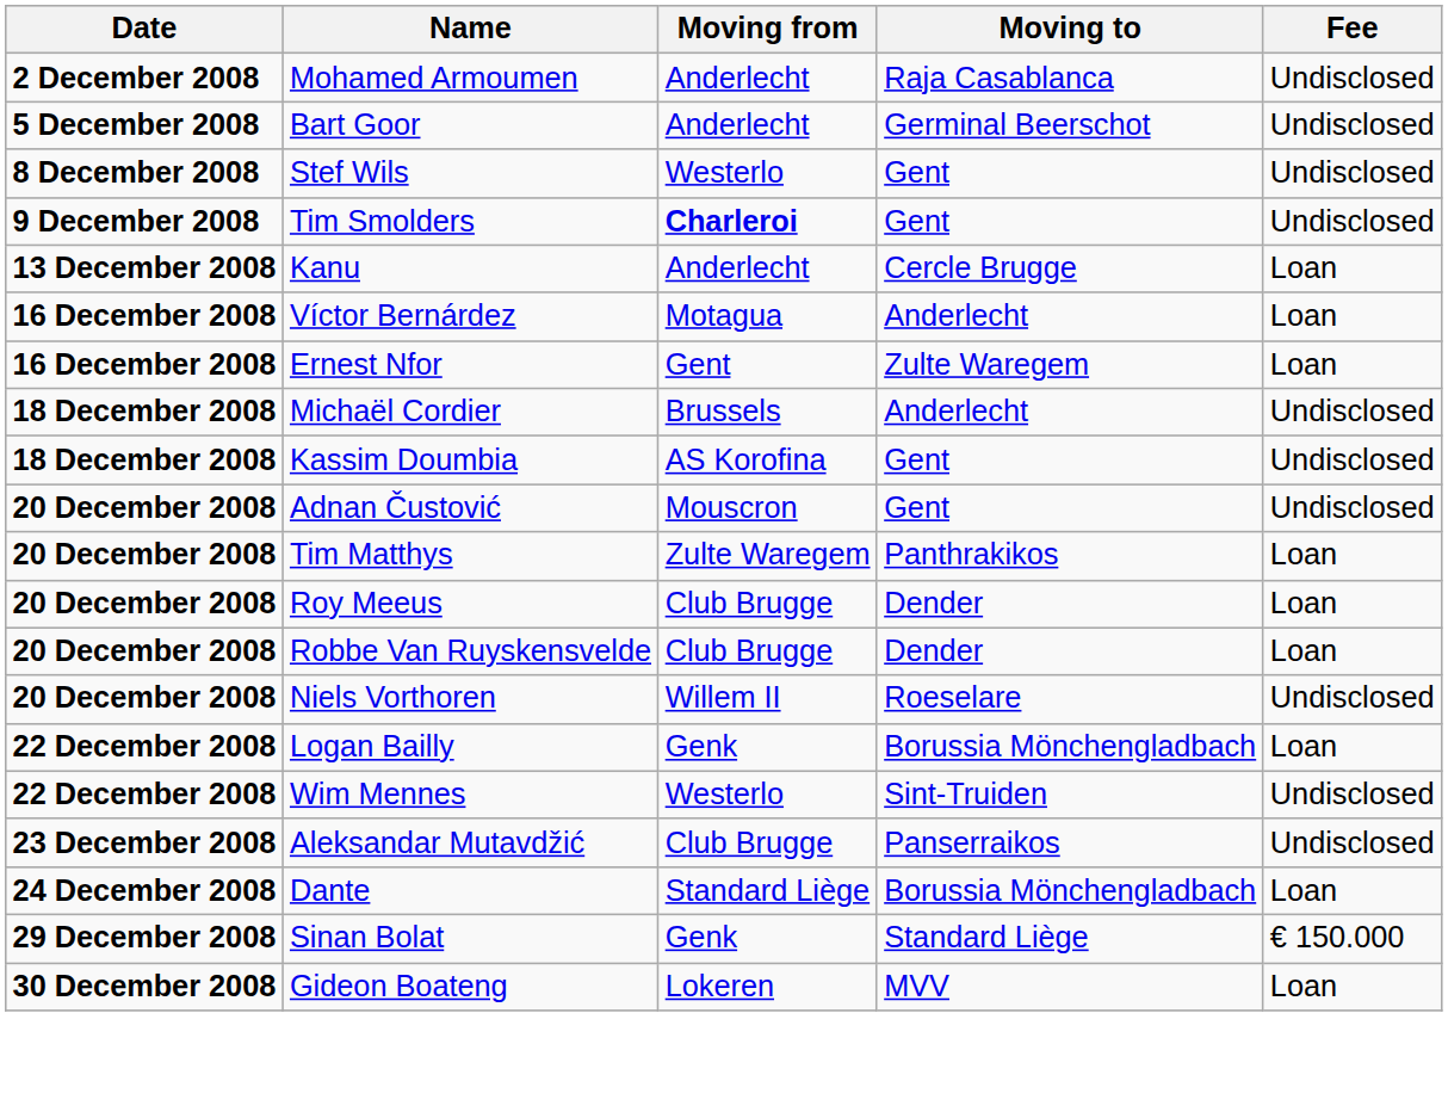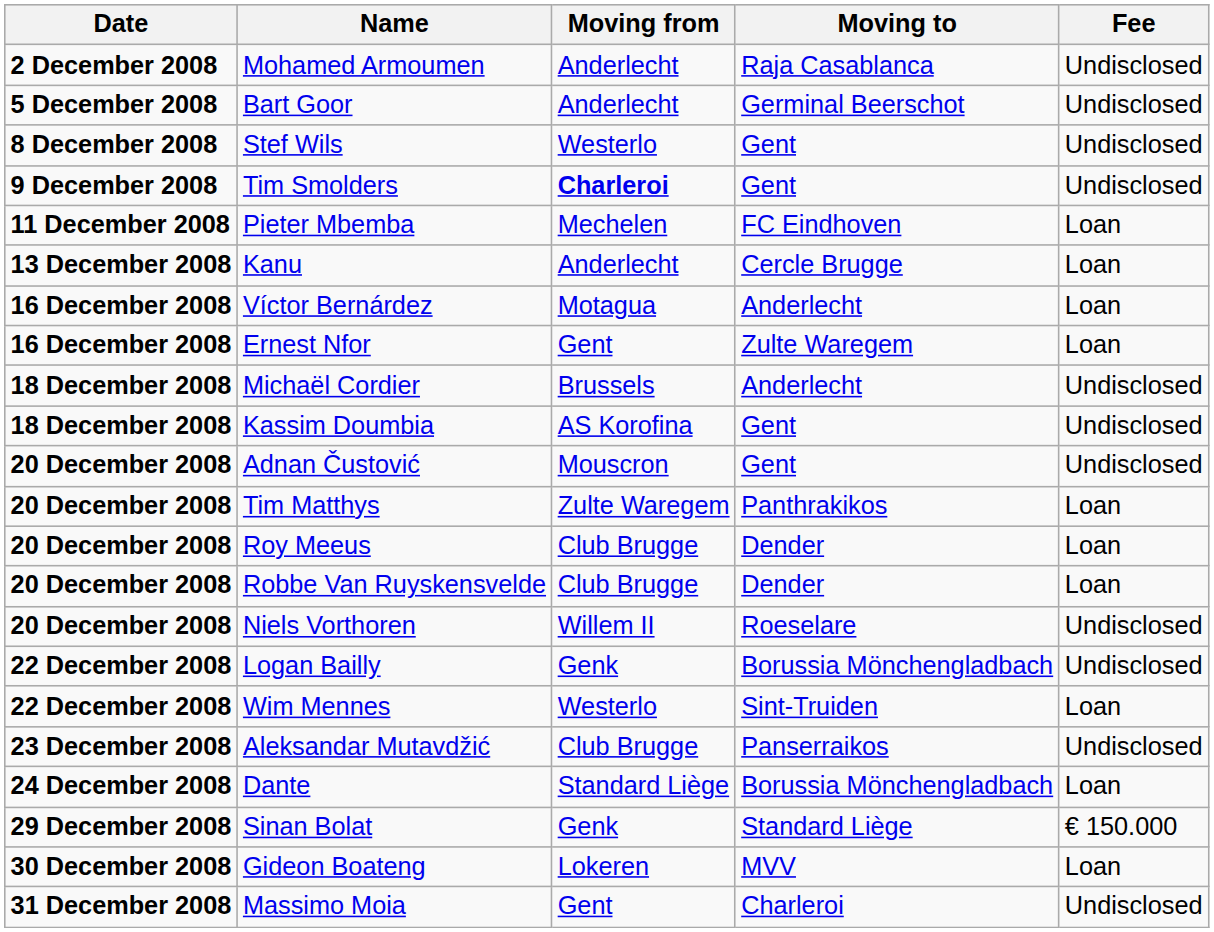+ row: 11 December 2008 | Pieter Mbemba | Mechelen | FC Eindhoven | Loan
Logan Bailly | Fee: Loan -> Undisclosed
Wim Mennes | Fee: Undisclosed -> Loan
+ row: 31 December 2008 | Massimo Moia | Gent | Charleroi | Undisclosed
